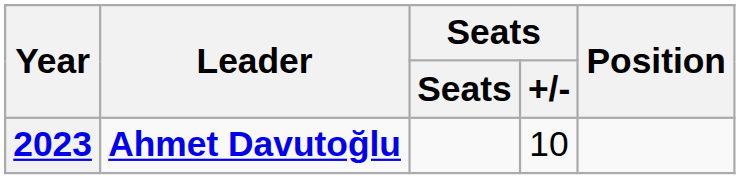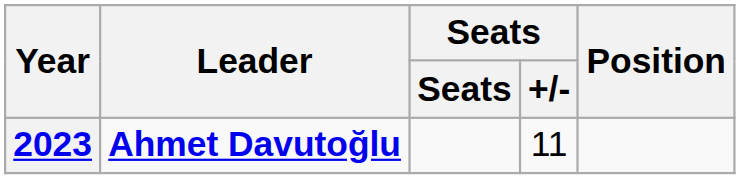2023 | Seats / +/-: 10 -> 11
